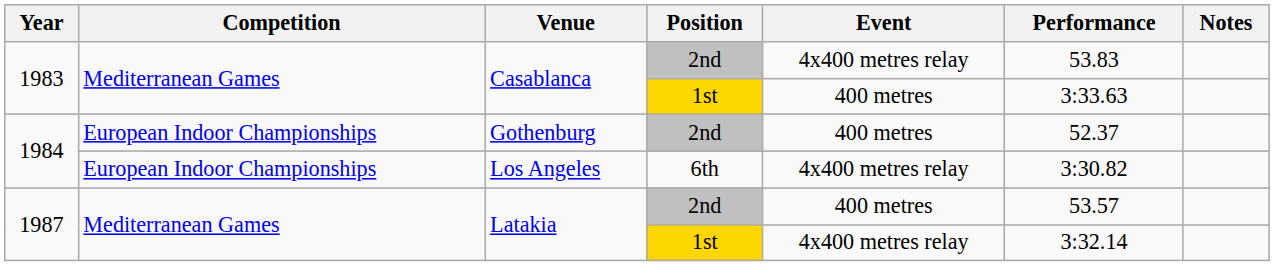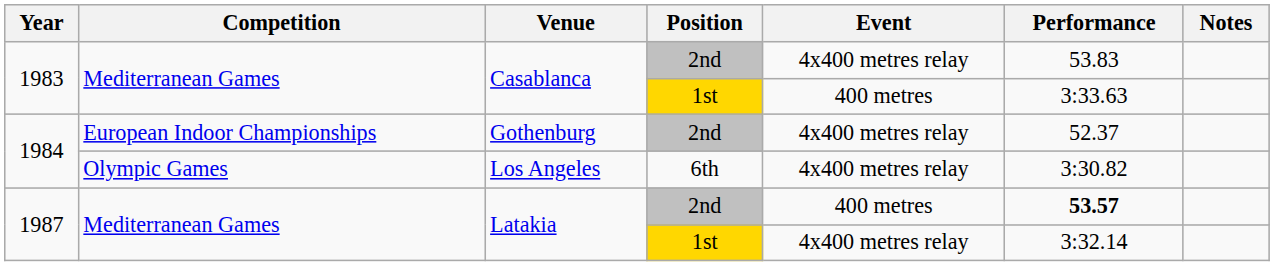Gothenburg | Event: 400 metres -> 4x400 metres relay
Los Angeles | Competition: European Indoor Championships -> Olympic Games
Latakia / 2nd | Performance: normal -> bold
